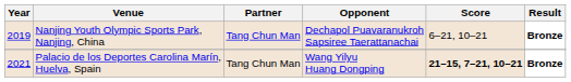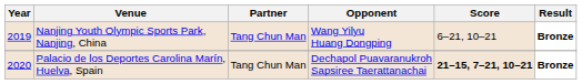Nanjing Youth Olympic Sports Park, Nanjing, China | Opponent: Dechapol Puavaranukroh Sapsiree Taerattanachai -> Wang Yilyu Huang Dongping
Palacio de los Deportes Carolina Marín, Huelva, Spain | Year: 2021 -> 2020
Palacio de los Deportes Carolina Marín, Huelva, Spain | Opponent: Wang Yilyu Huang Dongping -> Dechapol Puavaranukroh Sapsiree Taerattanachai
